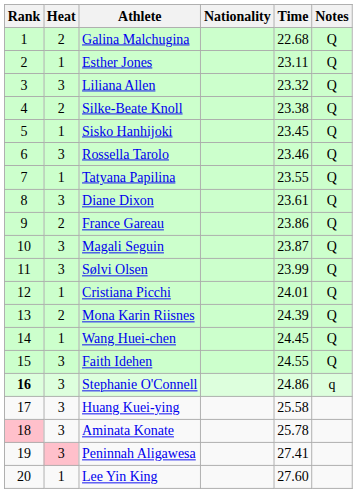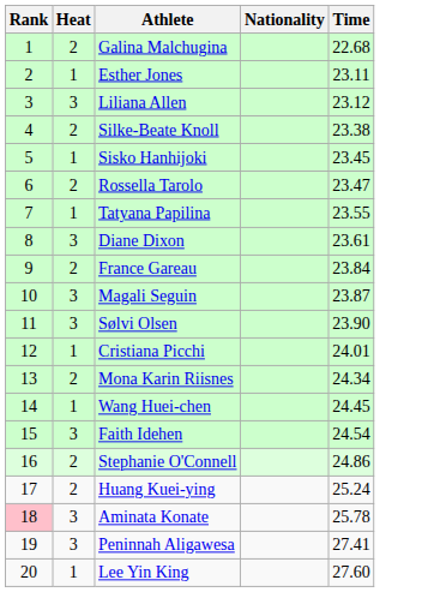- column: Notes | Q | Q | Q | Q | Q | Q | Q | Q | Q | Q | Q | Q | Q | Q | Q | q
Liliana Allen | Time: 23.32 -> 23.12
Rossella Tarolo | Heat: 3 -> 2
Rossella Tarolo | Time: 23.46 -> 23.47
France Gareau | Time: 23.86 -> 23.84
Sølvi Olsen | Time: 23.99 -> 23.90
Mona Karin Riisnes | Time: 24.39 -> 24.34
Faith Idehen | Time: 24.55 -> 24.54
Stephanie O'Connell | Rank: bold -> normal
Stephanie O'Connell | Heat: 3 -> 2
Huang Kuei-ying | Heat: 3 -> 2
Huang Kuei-ying | Time: 25.58 -> 25.24
Peninnah Aligawesa | Heat: pink background -> no background
